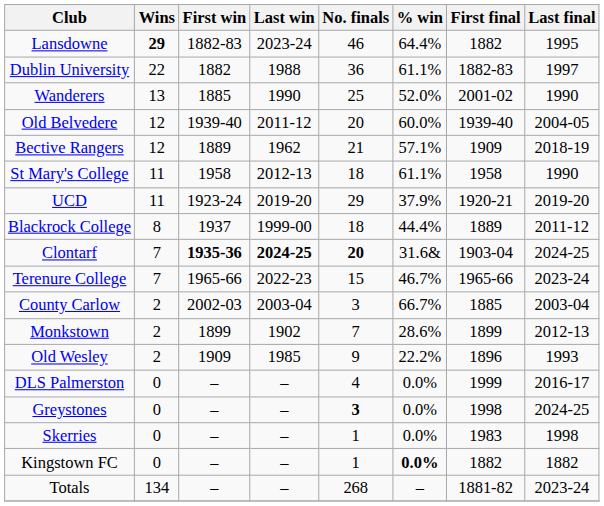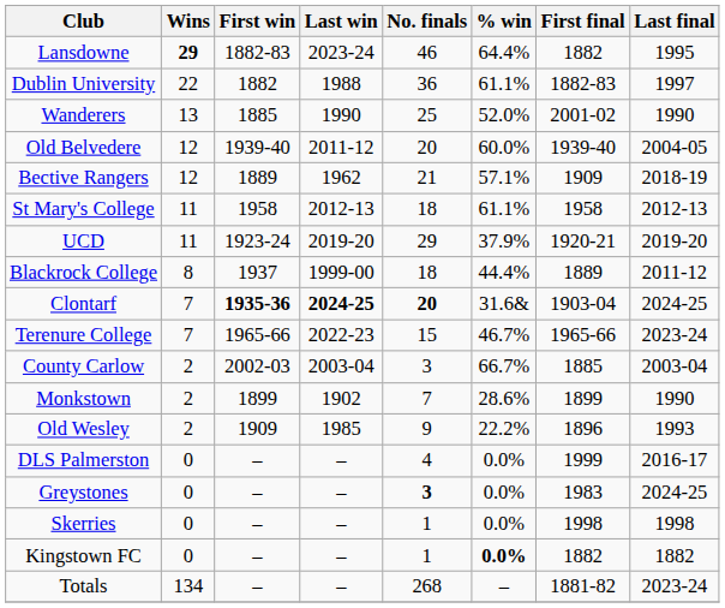St Mary's College | Last final: 1990 -> 2012-13
Monkstown | Last final: 2012-13 -> 1990
Greystones | First final: 1998 -> 1983
Skerries | First final: 1983 -> 1998
